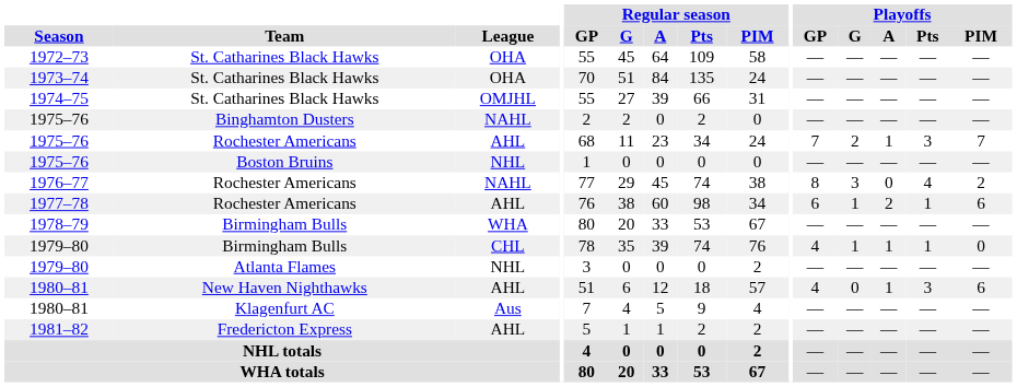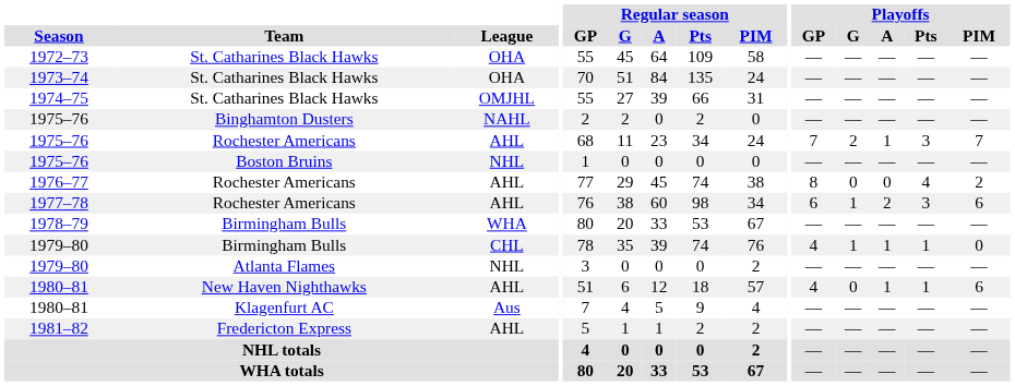1976–77 | League: NAHL -> AHL
1976–77 | Playoffs / G: 3 -> 0
1977–78 | Playoffs / Pts: 1 -> 3
1980–81 / New Haven Nighthawks | Playoffs / Pts: 3 -> 1
